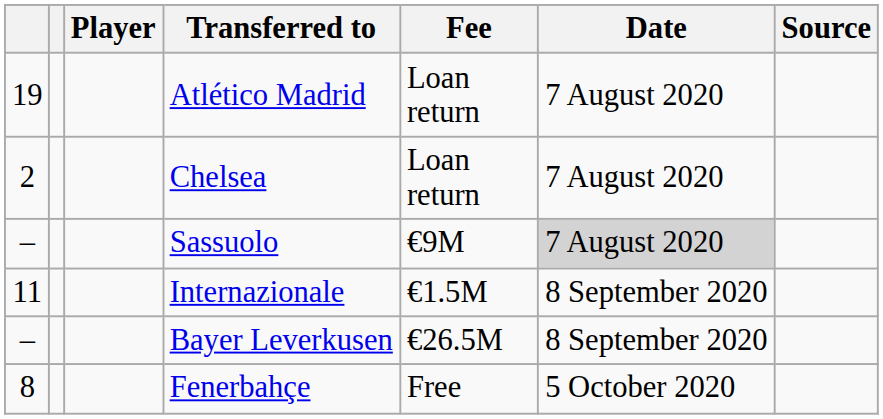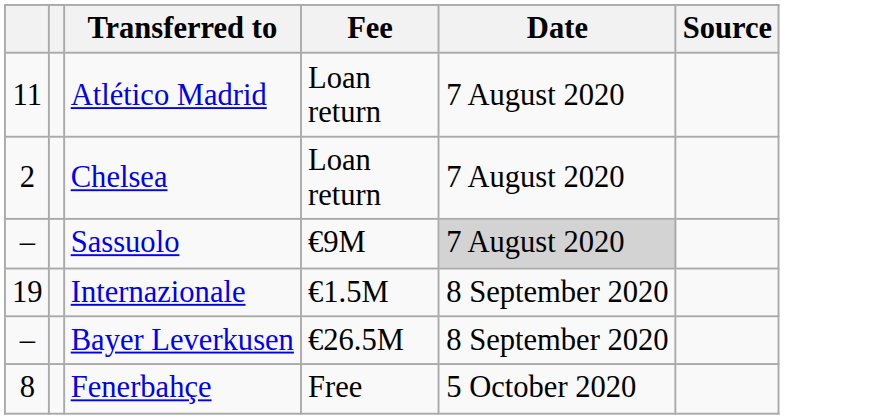- column: Player
Atlético Madrid | column 1: 19 -> 11
Internazionale | column 1: 11 -> 19
